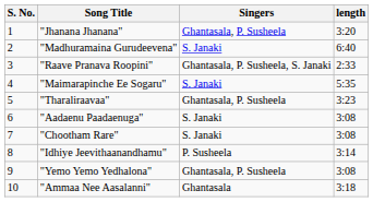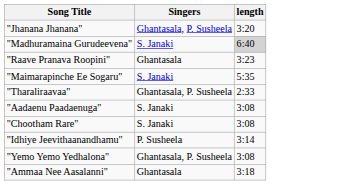- column: S. No. | 1 | 2 | 3 | 4 | 5 | 6 | 7 | 8 | 9 | 10
"Madhuramaina Gurudeevena" | length: no background -> lightgrey background
"Raave Pranava Roopini" | Singers: Ghantasala, P. Susheela, S. Janaki -> Ghantasala
"Raave Pranava Roopini" | length: 2:33 -> 3:23
"Tharaliraavaa" | length: 3:23 -> 2:33
